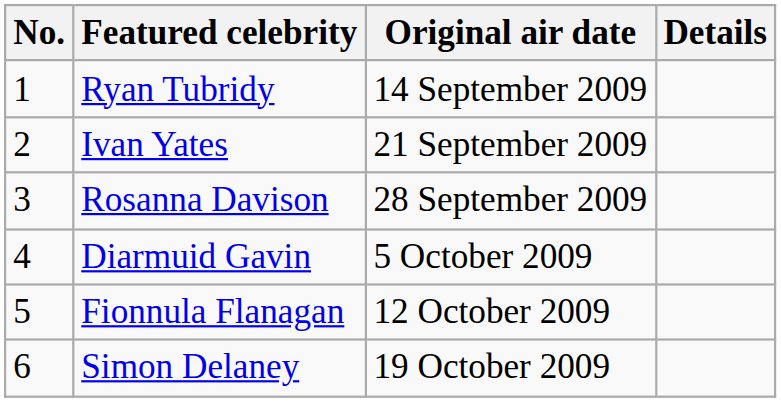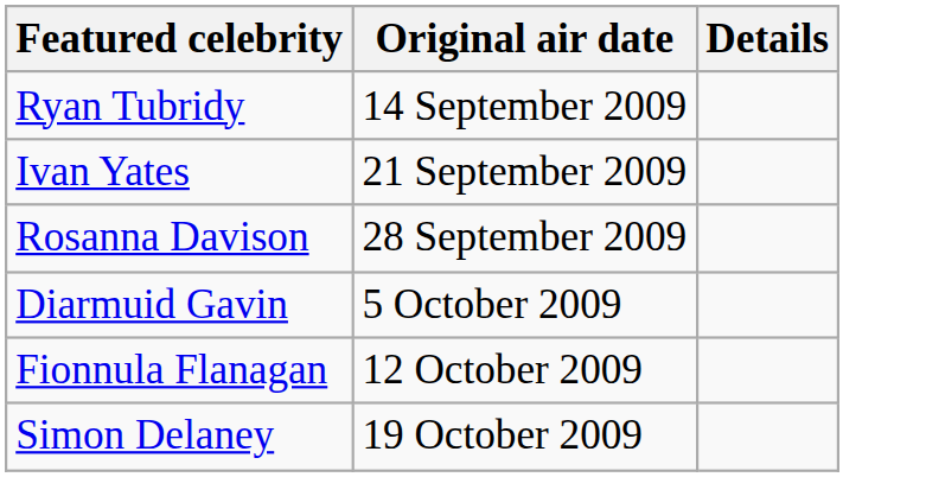- column: No. | 1 | 2 | 3 | 4 | 5 | 6
